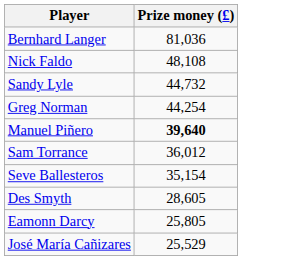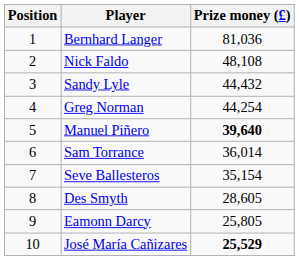+ column: Position | 1 | 2 | 3 | 4 | 5 | 6 | 7 | 8 | 9 | 10
Sandy Lyle | Prize money (£): 44,732 -> 44,432
Sam Torrance | Prize money (£): 36,012 -> 36,014
José María Cañizares | Prize money (£): normal -> bold
